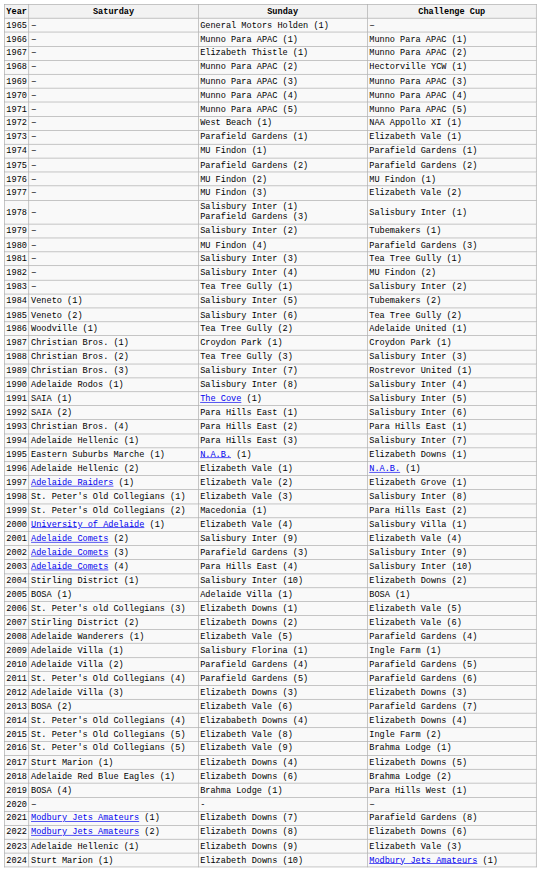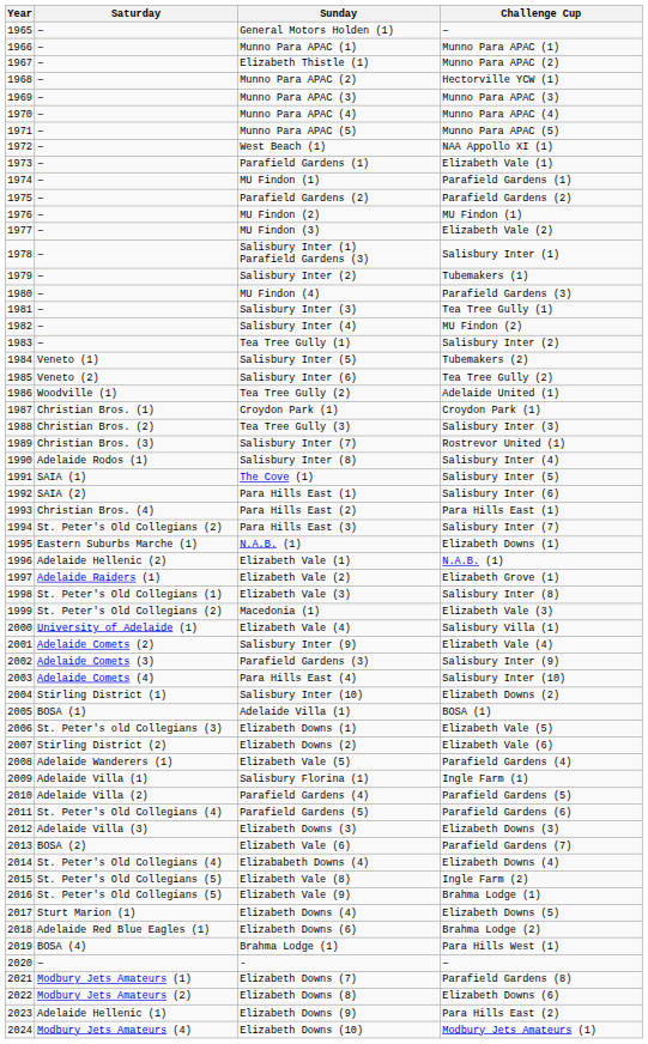Para Hills East (3) | Saturday: Adelaide Hellenic (1) -> St. Peter's Old Collegians (2)
Macedonia (1) | Challenge Cup: Para Hills East (2) -> Elizabeth Vale (3)
Elizabeth Downs (9) | Challenge Cup: Elizabeth Vale (3) -> Para Hills East (2)
Elizabeth Downs (10) | Saturday: Sturt Marion (1) -> Modbury Jets Amateurs (4)
